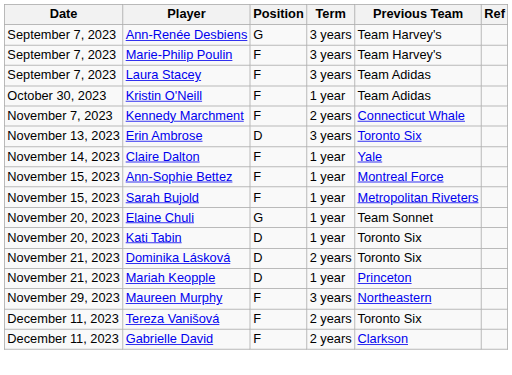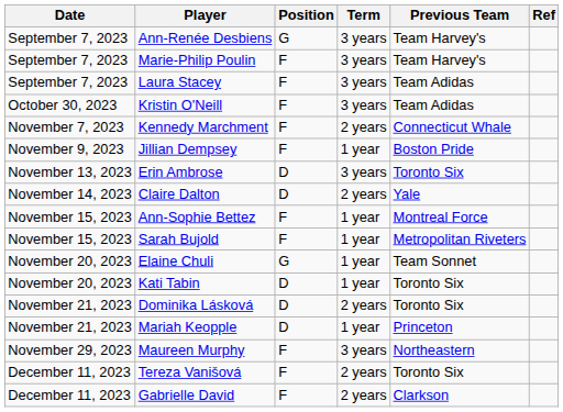Kristin O'Neill | Term: 1 year -> 3 years
+ row: November 9, 2023 | Jillian Dempsey | F | 1 year | Boston Pride
Claire Dalton | Position: F -> D
Claire Dalton | Term: 1 year -> 2 years
